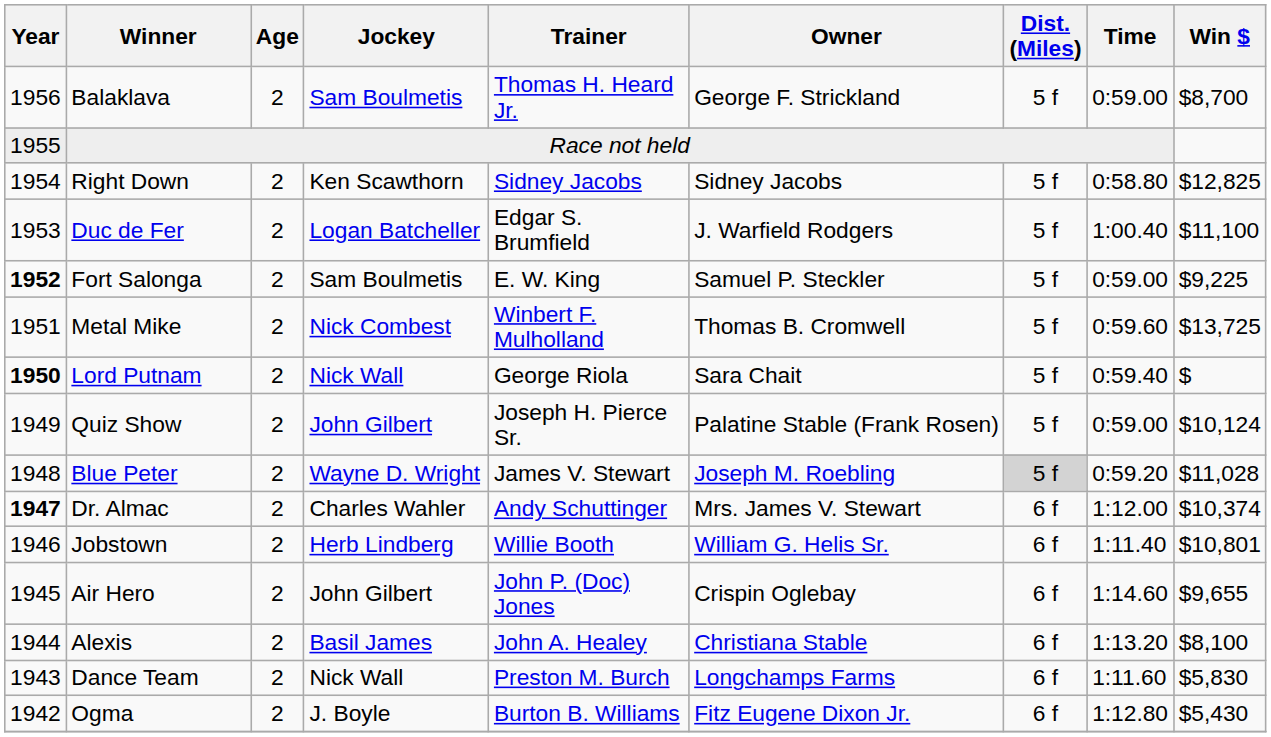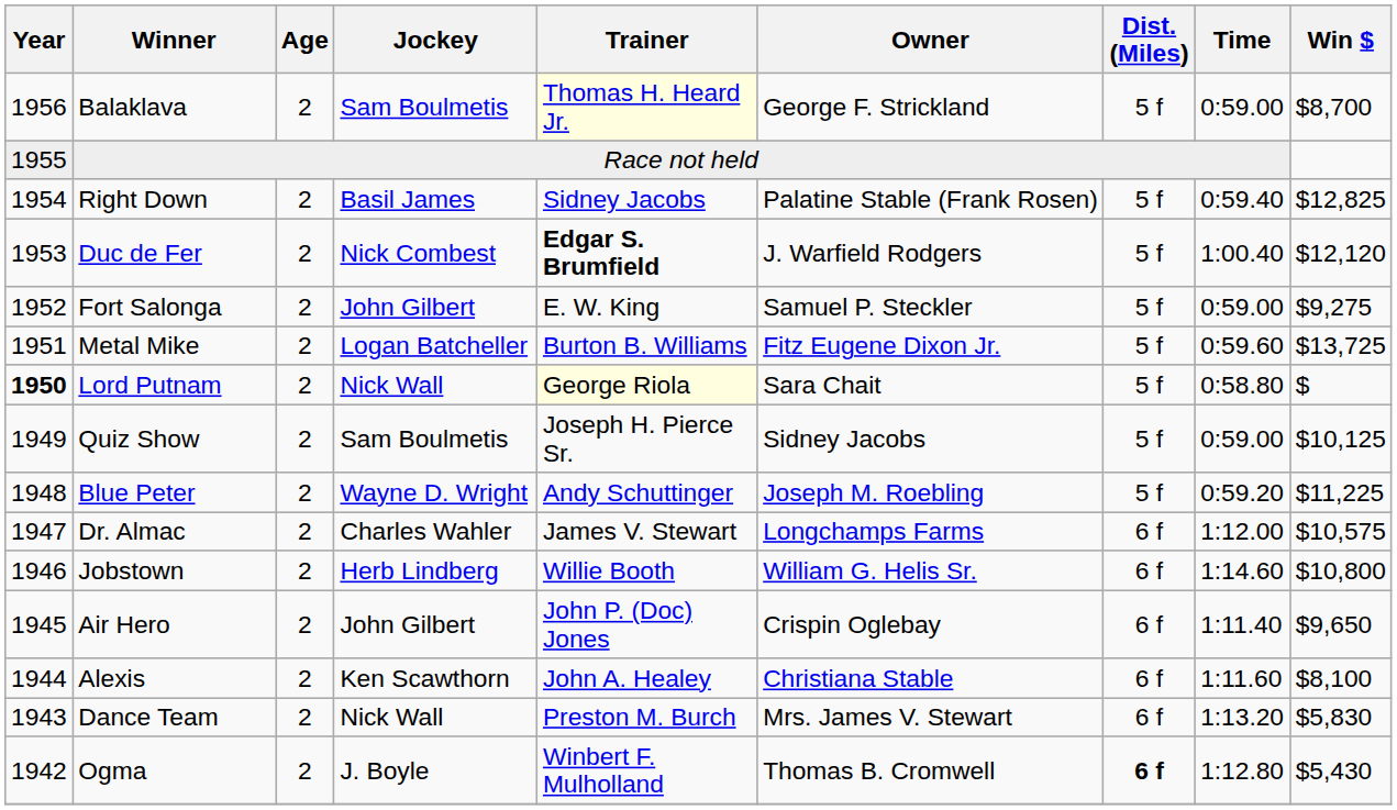Balaklava | Trainer: no background -> lightyellow background
Right Down | Jockey: Ken Scawthorn -> Basil James
Right Down | Owner: Sidney Jacobs -> Palatine Stable (Frank Rosen)
Right Down | Time: 0:58.80 -> 0:59.40
Duc de Fer | Jockey: Logan Batcheller -> Nick Combest
Duc de Fer | Trainer: normal -> bold
Duc de Fer | Win $: $11,100 -> $12,120
Fort Salonga | Year: bold -> normal
Fort Salonga | Jockey: Sam Boulmetis -> John Gilbert
Fort Salonga | Win $: $9,225 -> $9,275
Metal Mike | Jockey: Nick Combest -> Logan Batcheller
Metal Mike | Trainer: Winbert F. Mulholland -> Burton B. Williams
Metal Mike | Owner: Thomas B. Cromwell -> Fitz Eugene Dixon Jr.
Lord Putnam | Trainer: no background -> lightyellow background
Lord Putnam | Time: 0:59.40 -> 0:58.80
Quiz Show | Jockey: John Gilbert -> Sam Boulmetis
Quiz Show | Owner: Palatine Stable (Frank Rosen) -> Sidney Jacobs
Quiz Show | Win $: $10,124 -> $10,125
Blue Peter | Trainer: James V. Stewart -> Andy Schuttinger
Blue Peter | Dist. (Miles): lightgrey background -> no background
Blue Peter | Win $: $11,028 -> $11,225
Dr. Almac | Year: bold -> normal
Dr. Almac | Trainer: Andy Schuttinger -> James V. Stewart
Dr. Almac | Owner: Mrs. James V. Stewart -> Longchamps Farms
Dr. Almac | Win $: $10,374 -> $10,575
Jobstown | Time: 1:11.40 -> 1:14.60
Jobstown | Win $: $10,801 -> $10,800
Air Hero | Time: 1:14.60 -> 1:11.40
Air Hero | Win $: $9,655 -> $9,650
Alexis | Jockey: Basil James -> Ken Scawthorn
Alexis | Time: 1:13.20 -> 1:11.60
Dance Team | Owner: Longchamps Farms -> Mrs. James V. Stewart
Dance Team | Time: 1:11.60 -> 1:13.20
Ogma | Trainer: Burton B. Williams -> Winbert F. Mulholland
Ogma | Owner: Fitz Eugene Dixon Jr. -> Thomas B. Cromwell
Ogma | Dist. (Miles): normal -> bold
